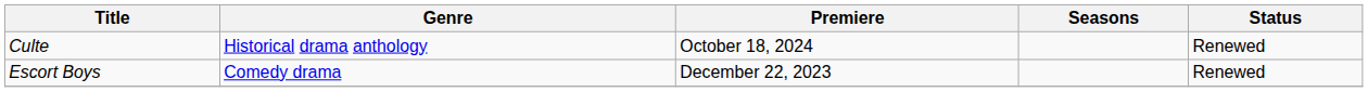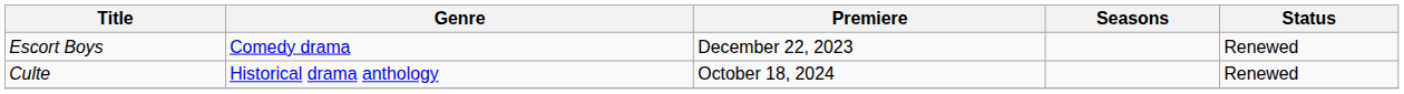rows swapped: Escort Boys <-> Culte
